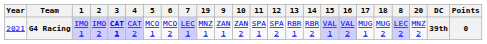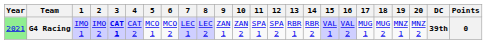columns swapped: 8 <-> 19
G4 Racing | Year: no background -> lightgreen background
